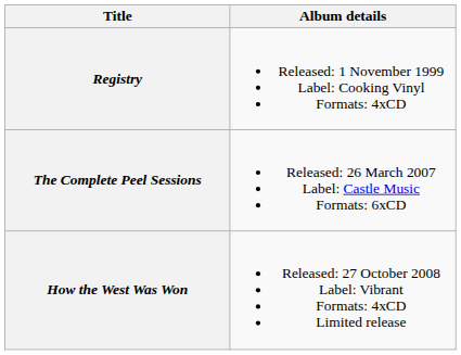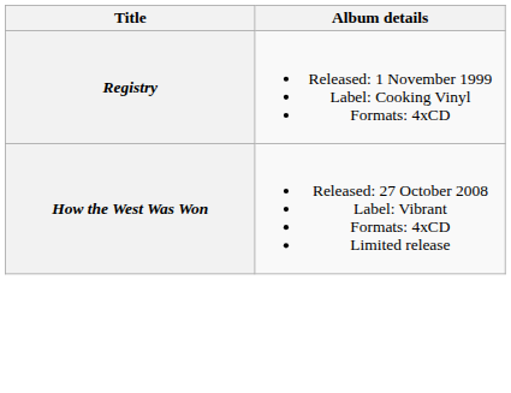- row: The Complete Peel Sessions | Released: 26 March 2007 Label: Castle Music Formats: 6xCD
